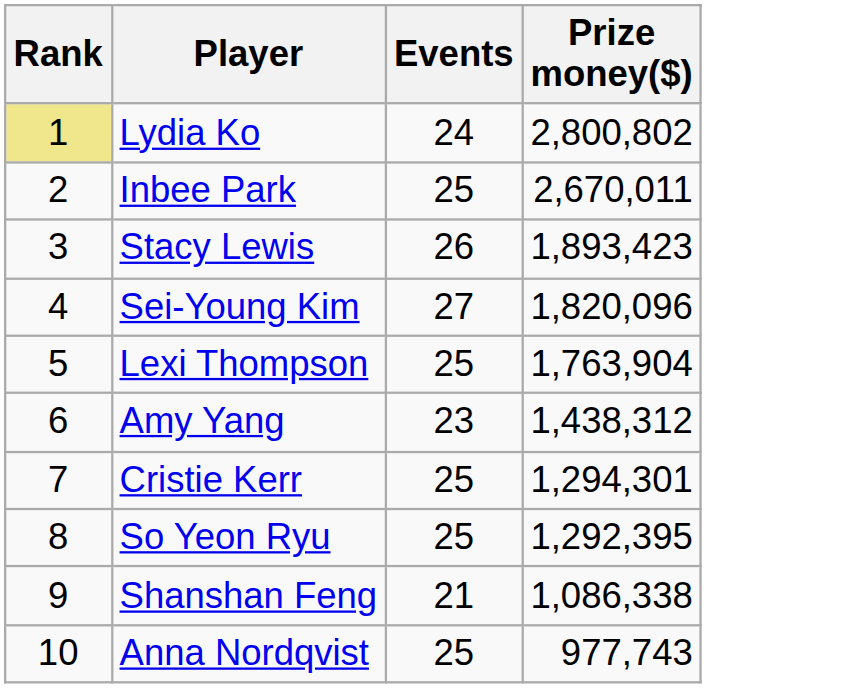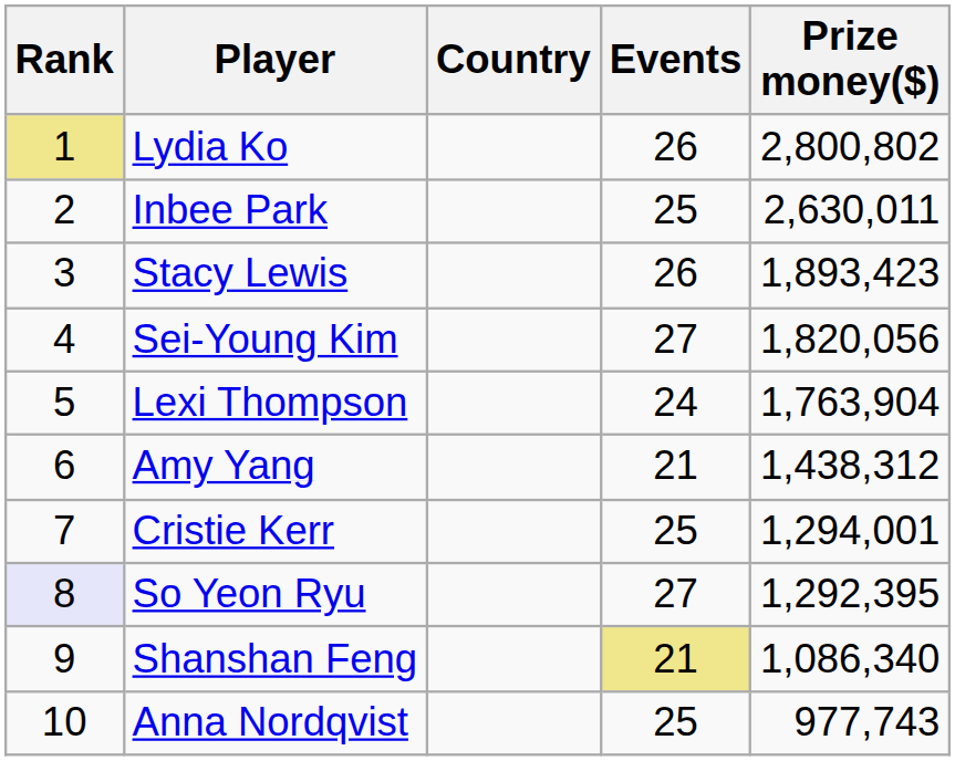+ column: Country
Lydia Ko | Events: 24 -> 26
Inbee Park | Prize money($): 2,670,011 -> 2,630,011
Sei-Young Kim | Prize money($): 1,820,096 -> 1,820,056
Lexi Thompson | Events: 25 -> 24
Amy Yang | Events: 23 -> 21
Cristie Kerr | Prize money($): 1,294,301 -> 1,294,001
So Yeon Ryu | Rank: no background -> lavender background
So Yeon Ryu | Events: 25 -> 27
Shanshan Feng | Events: no background -> khaki background
Shanshan Feng | Prize money($): 1,086,338 -> 1,086,340
